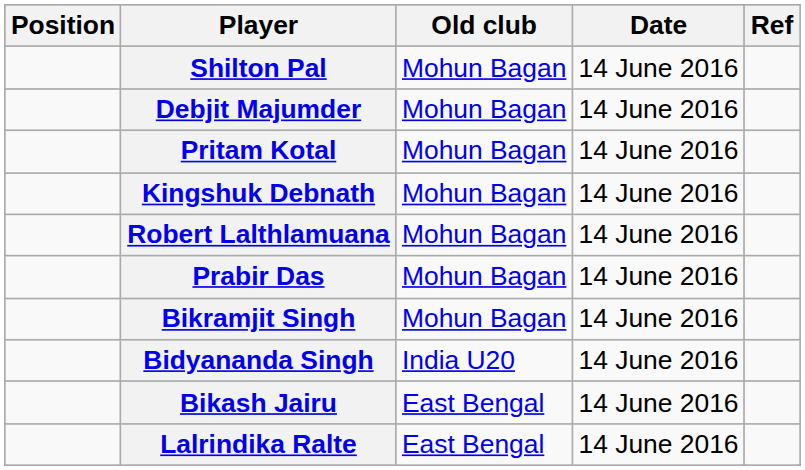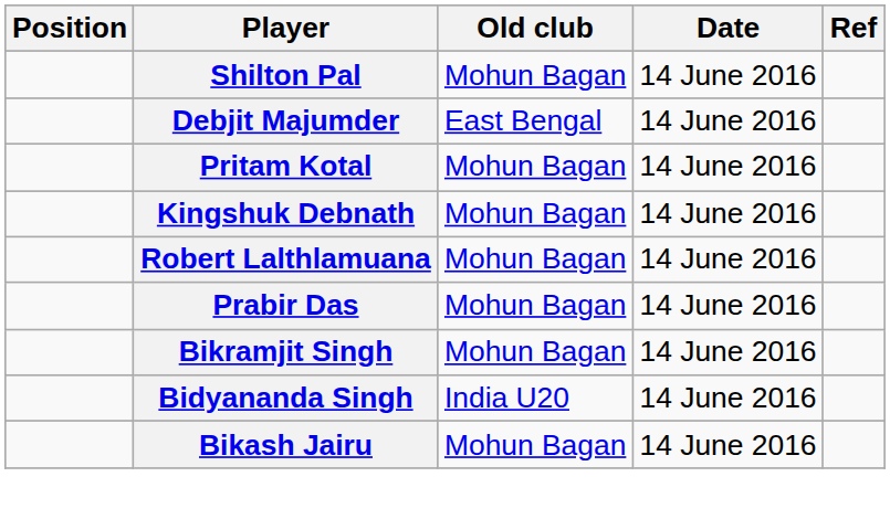Debjit Majumder | Old club: Mohun Bagan -> East Bengal
Bikash Jairu | Old club: East Bengal -> Mohun Bagan
- row: Lalrindika Ralte | East Bengal | 14 June 2016
